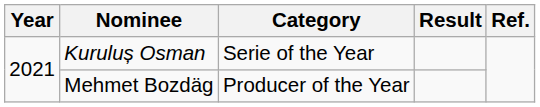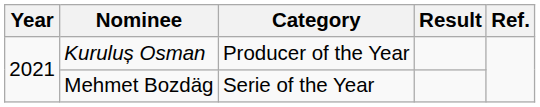Kuruluș Osman | Category: Serie of the Year -> Producer of the Year
Mehmet Bozdäg | Category: Producer of the Year -> Serie of the Year
